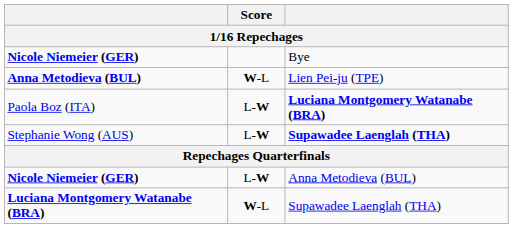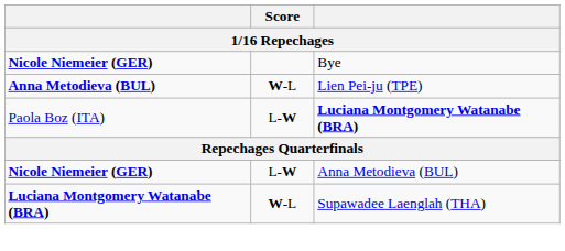- row: Stephanie Wong (AUS) | L-W | Supawadee Laenglah (THA)
